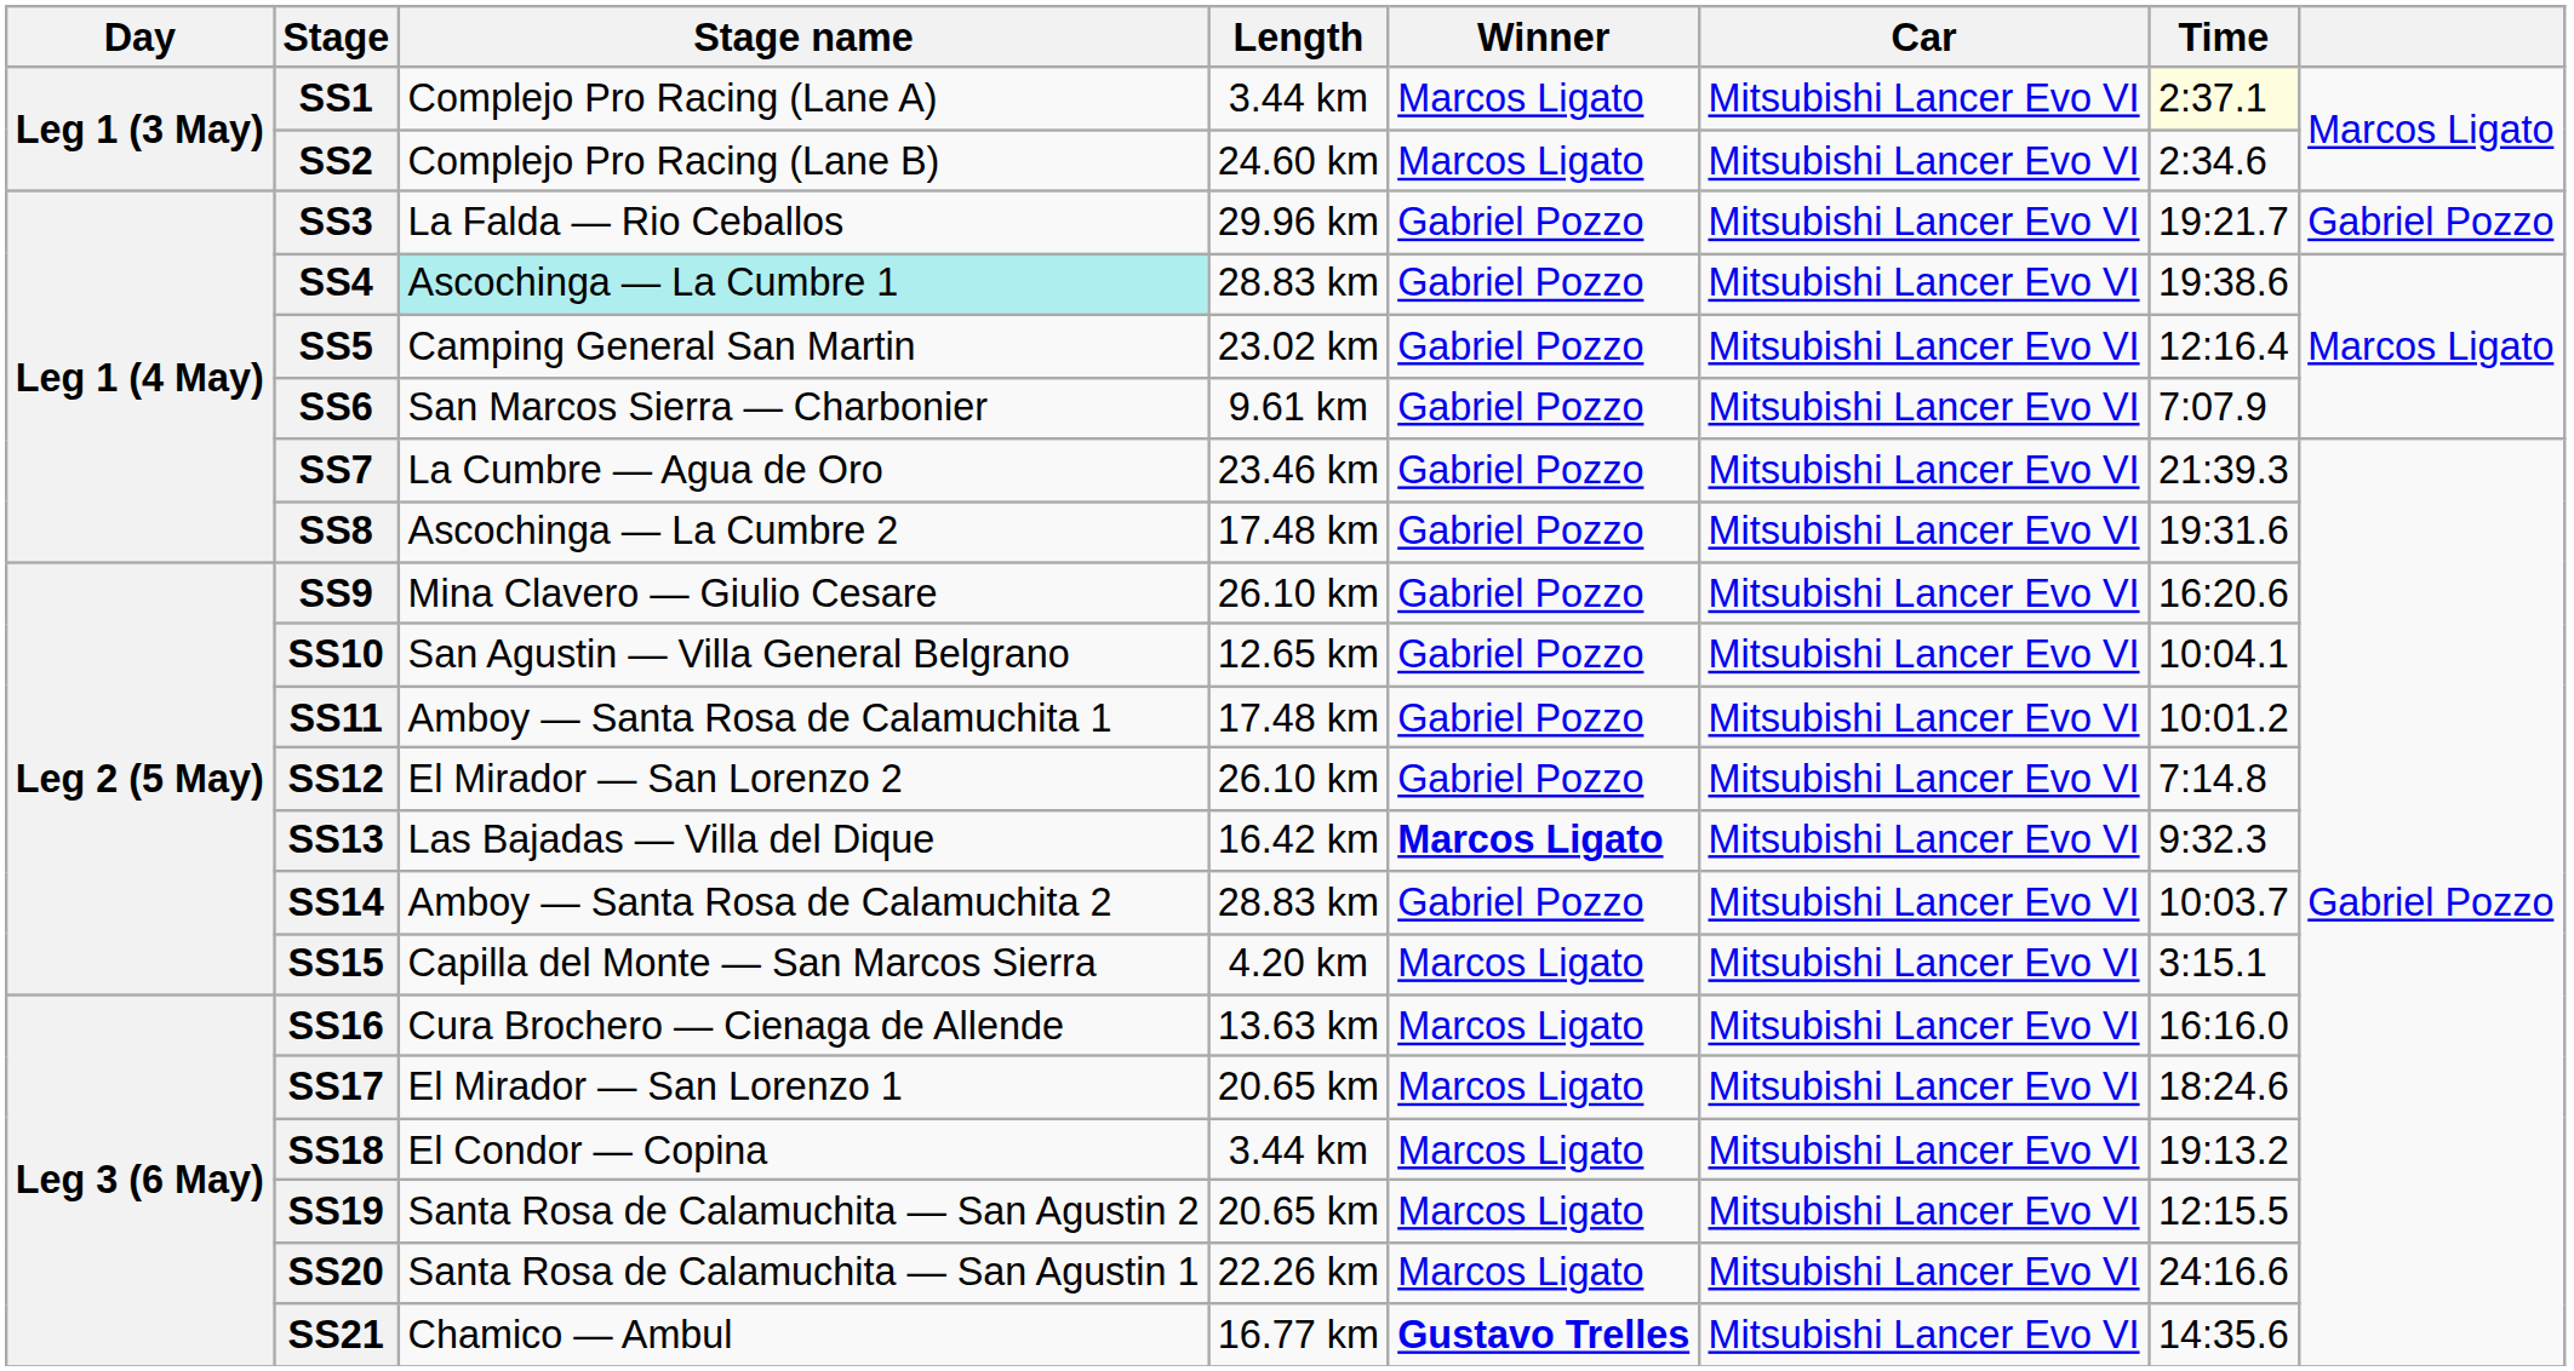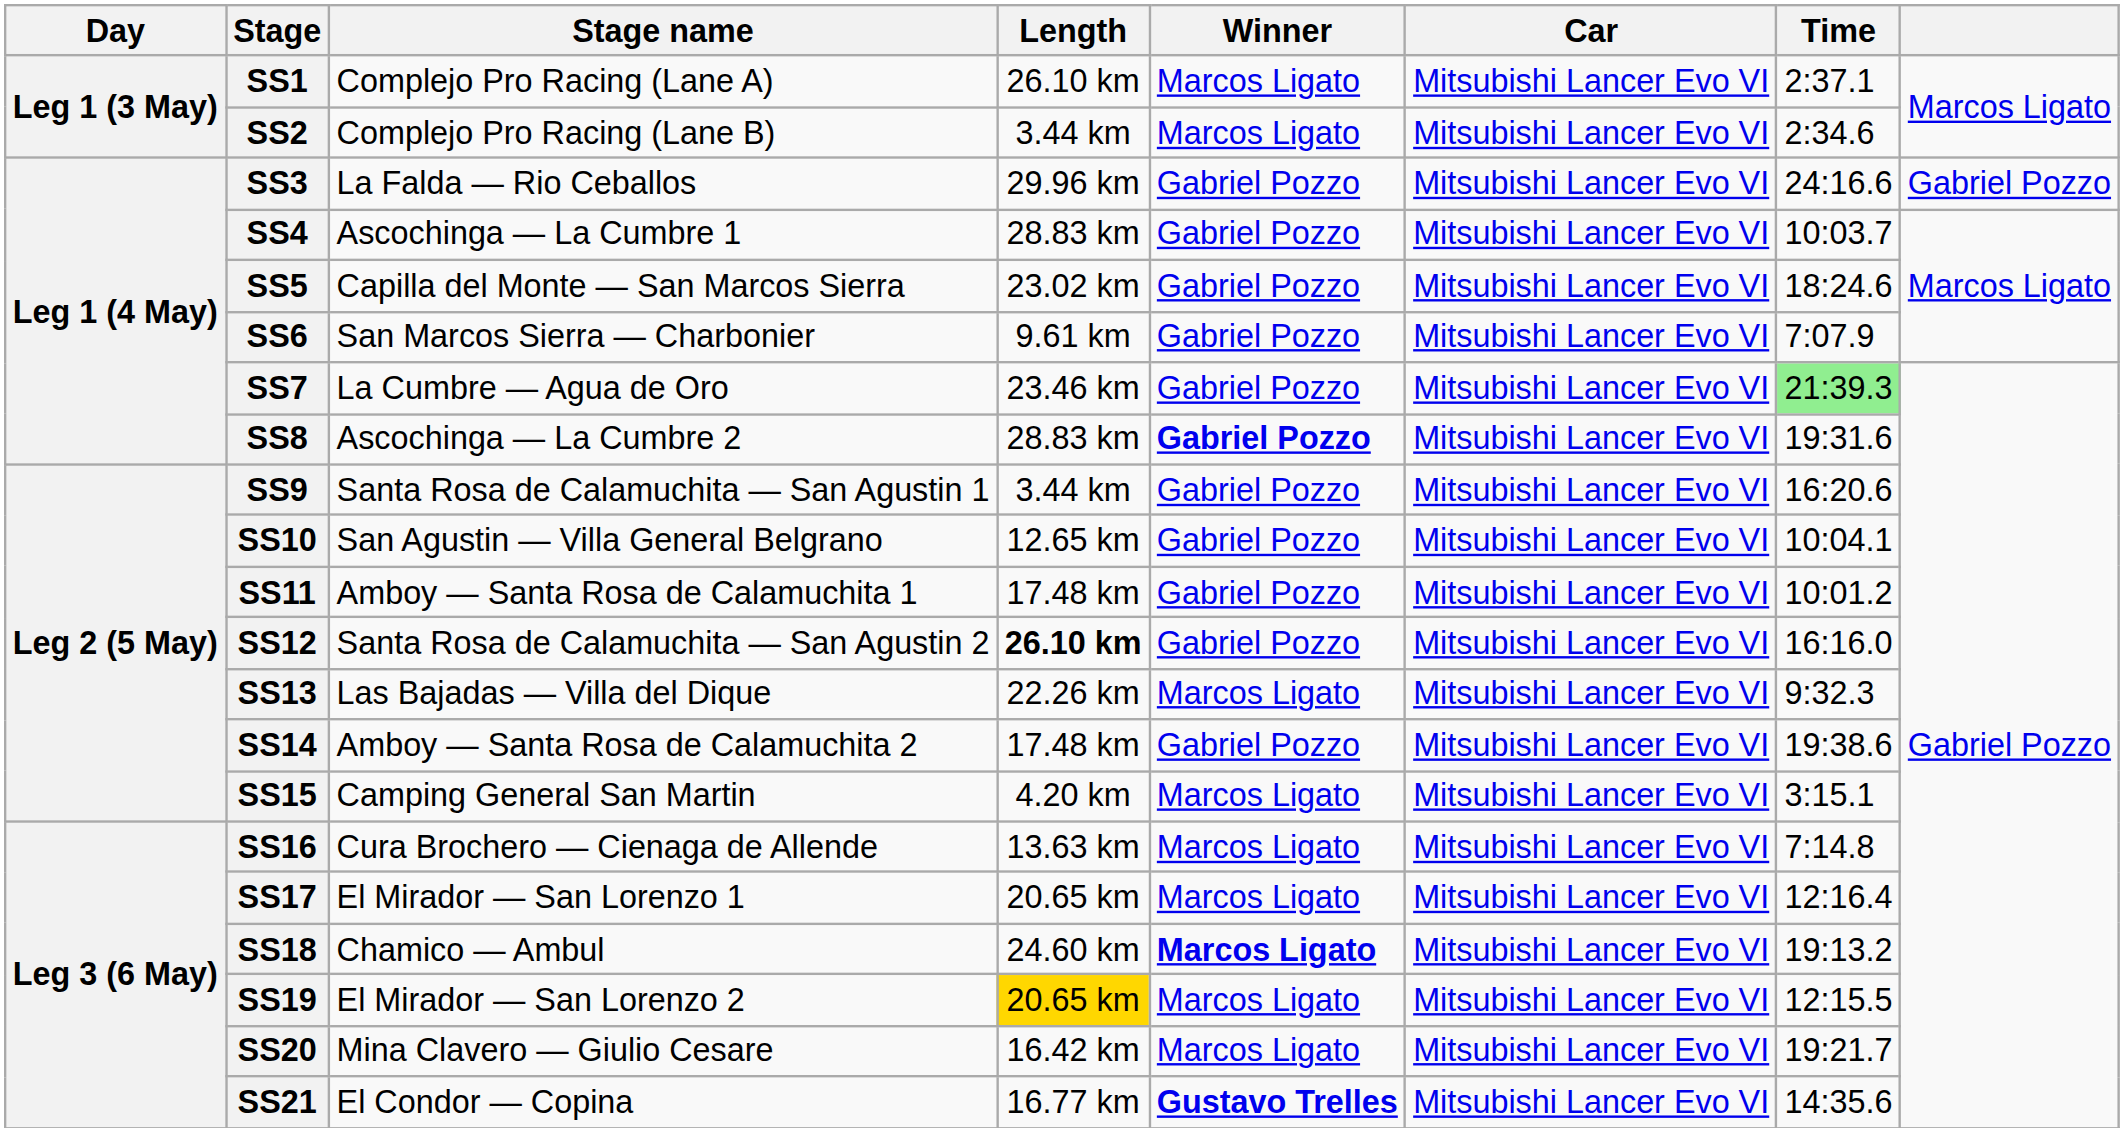SS1 | Length: 3.44 km -> 26.10 km
SS1 | Time: lightyellow background -> no background
SS2 | Length: 24.60 km -> 3.44 km
SS3 | Time: 19:21.7 -> 24:16.6
SS4 | Stage name: paleturquoise background -> no background
SS4 | Time: 19:38.6 -> 10:03.7
SS5 | Stage name: Camping General San Martin -> Capilla del Monte — San Marcos Sierra
SS5 | Time: 12:16.4 -> 18:24.6
SS7 | Time: no background -> lightgreen background
SS8 | Length: 17.48 km -> 28.83 km
SS8 | Winner: normal -> bold
SS9 | Stage name: Mina Clavero — Giulio Cesare -> Santa Rosa de Calamuchita — San Agustin 1
SS9 | Length: 26.10 km -> 3.44 km
SS12 | Stage name: El Mirador — San Lorenzo 2 -> Santa Rosa de Calamuchita — San Agustin 2
SS12 | Length: normal -> bold
SS12 | Time: 7:14.8 -> 16:16.0
SS13 | Length: 16.42 km -> 22.26 km
SS13 | Winner: bold -> normal
SS14 | Length: 28.83 km -> 17.48 km
SS14 | Time: 10:03.7 -> 19:38.6
SS15 | Stage name: Capilla del Monte — San Marcos Sierra -> Camping General San Martin
SS16 | Time: 16:16.0 -> 7:14.8
SS17 | Time: 18:24.6 -> 12:16.4
SS18 | Stage name: El Condor — Copina -> Chamico — Ambul
SS18 | Length: 3.44 km -> 24.60 km
SS18 | Winner: normal -> bold
SS19 | Stage name: Santa Rosa de Calamuchita — San Agustin 2 -> El Mirador — San Lorenzo 2
SS19 | Length: no background -> gold background
SS20 | Stage name: Santa Rosa de Calamuchita — San Agustin 1 -> Mina Clavero — Giulio Cesare
SS20 | Length: 22.26 km -> 16.42 km
SS20 | Time: 24:16.6 -> 19:21.7
SS21 | Stage name: Chamico — Ambul -> El Condor — Copina
